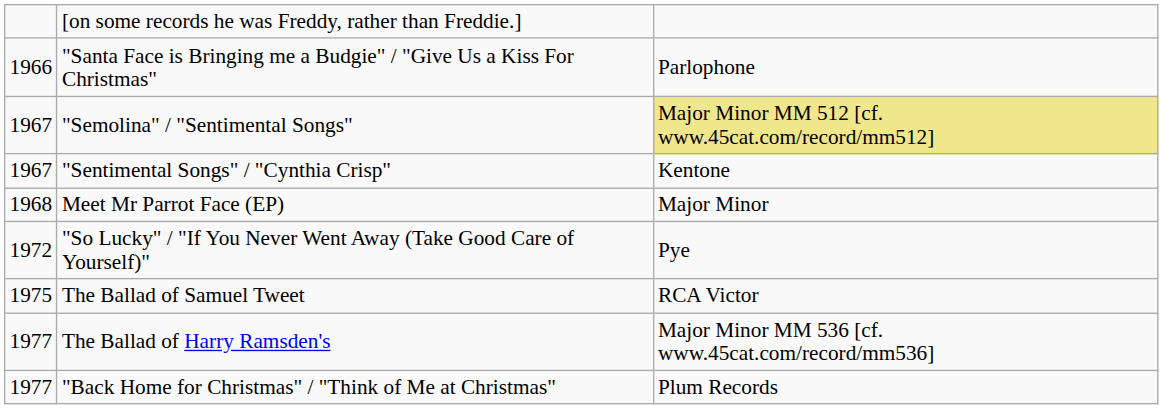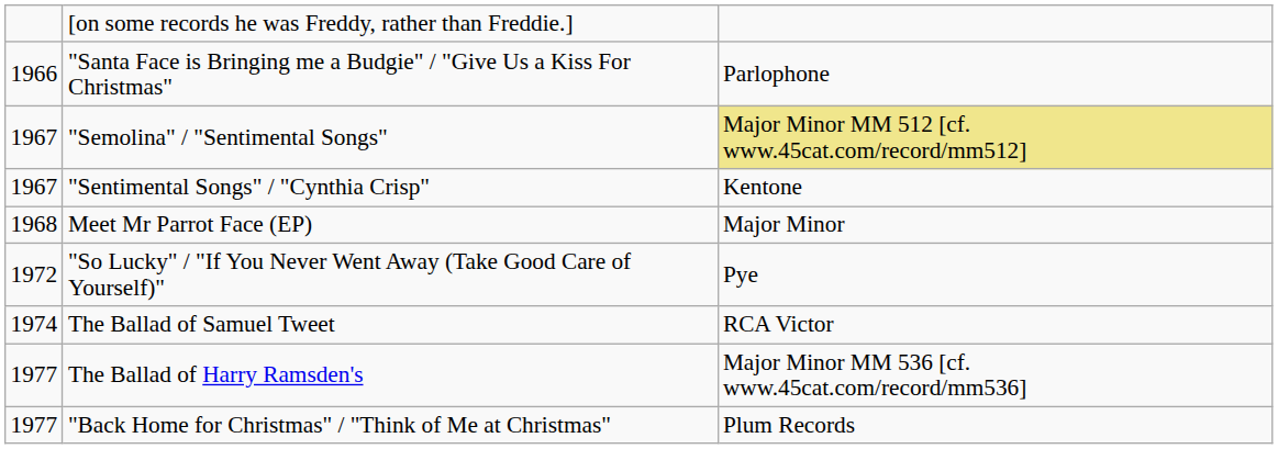The Ballad of Samuel Tweet | column 1: 1975 -> 1974
